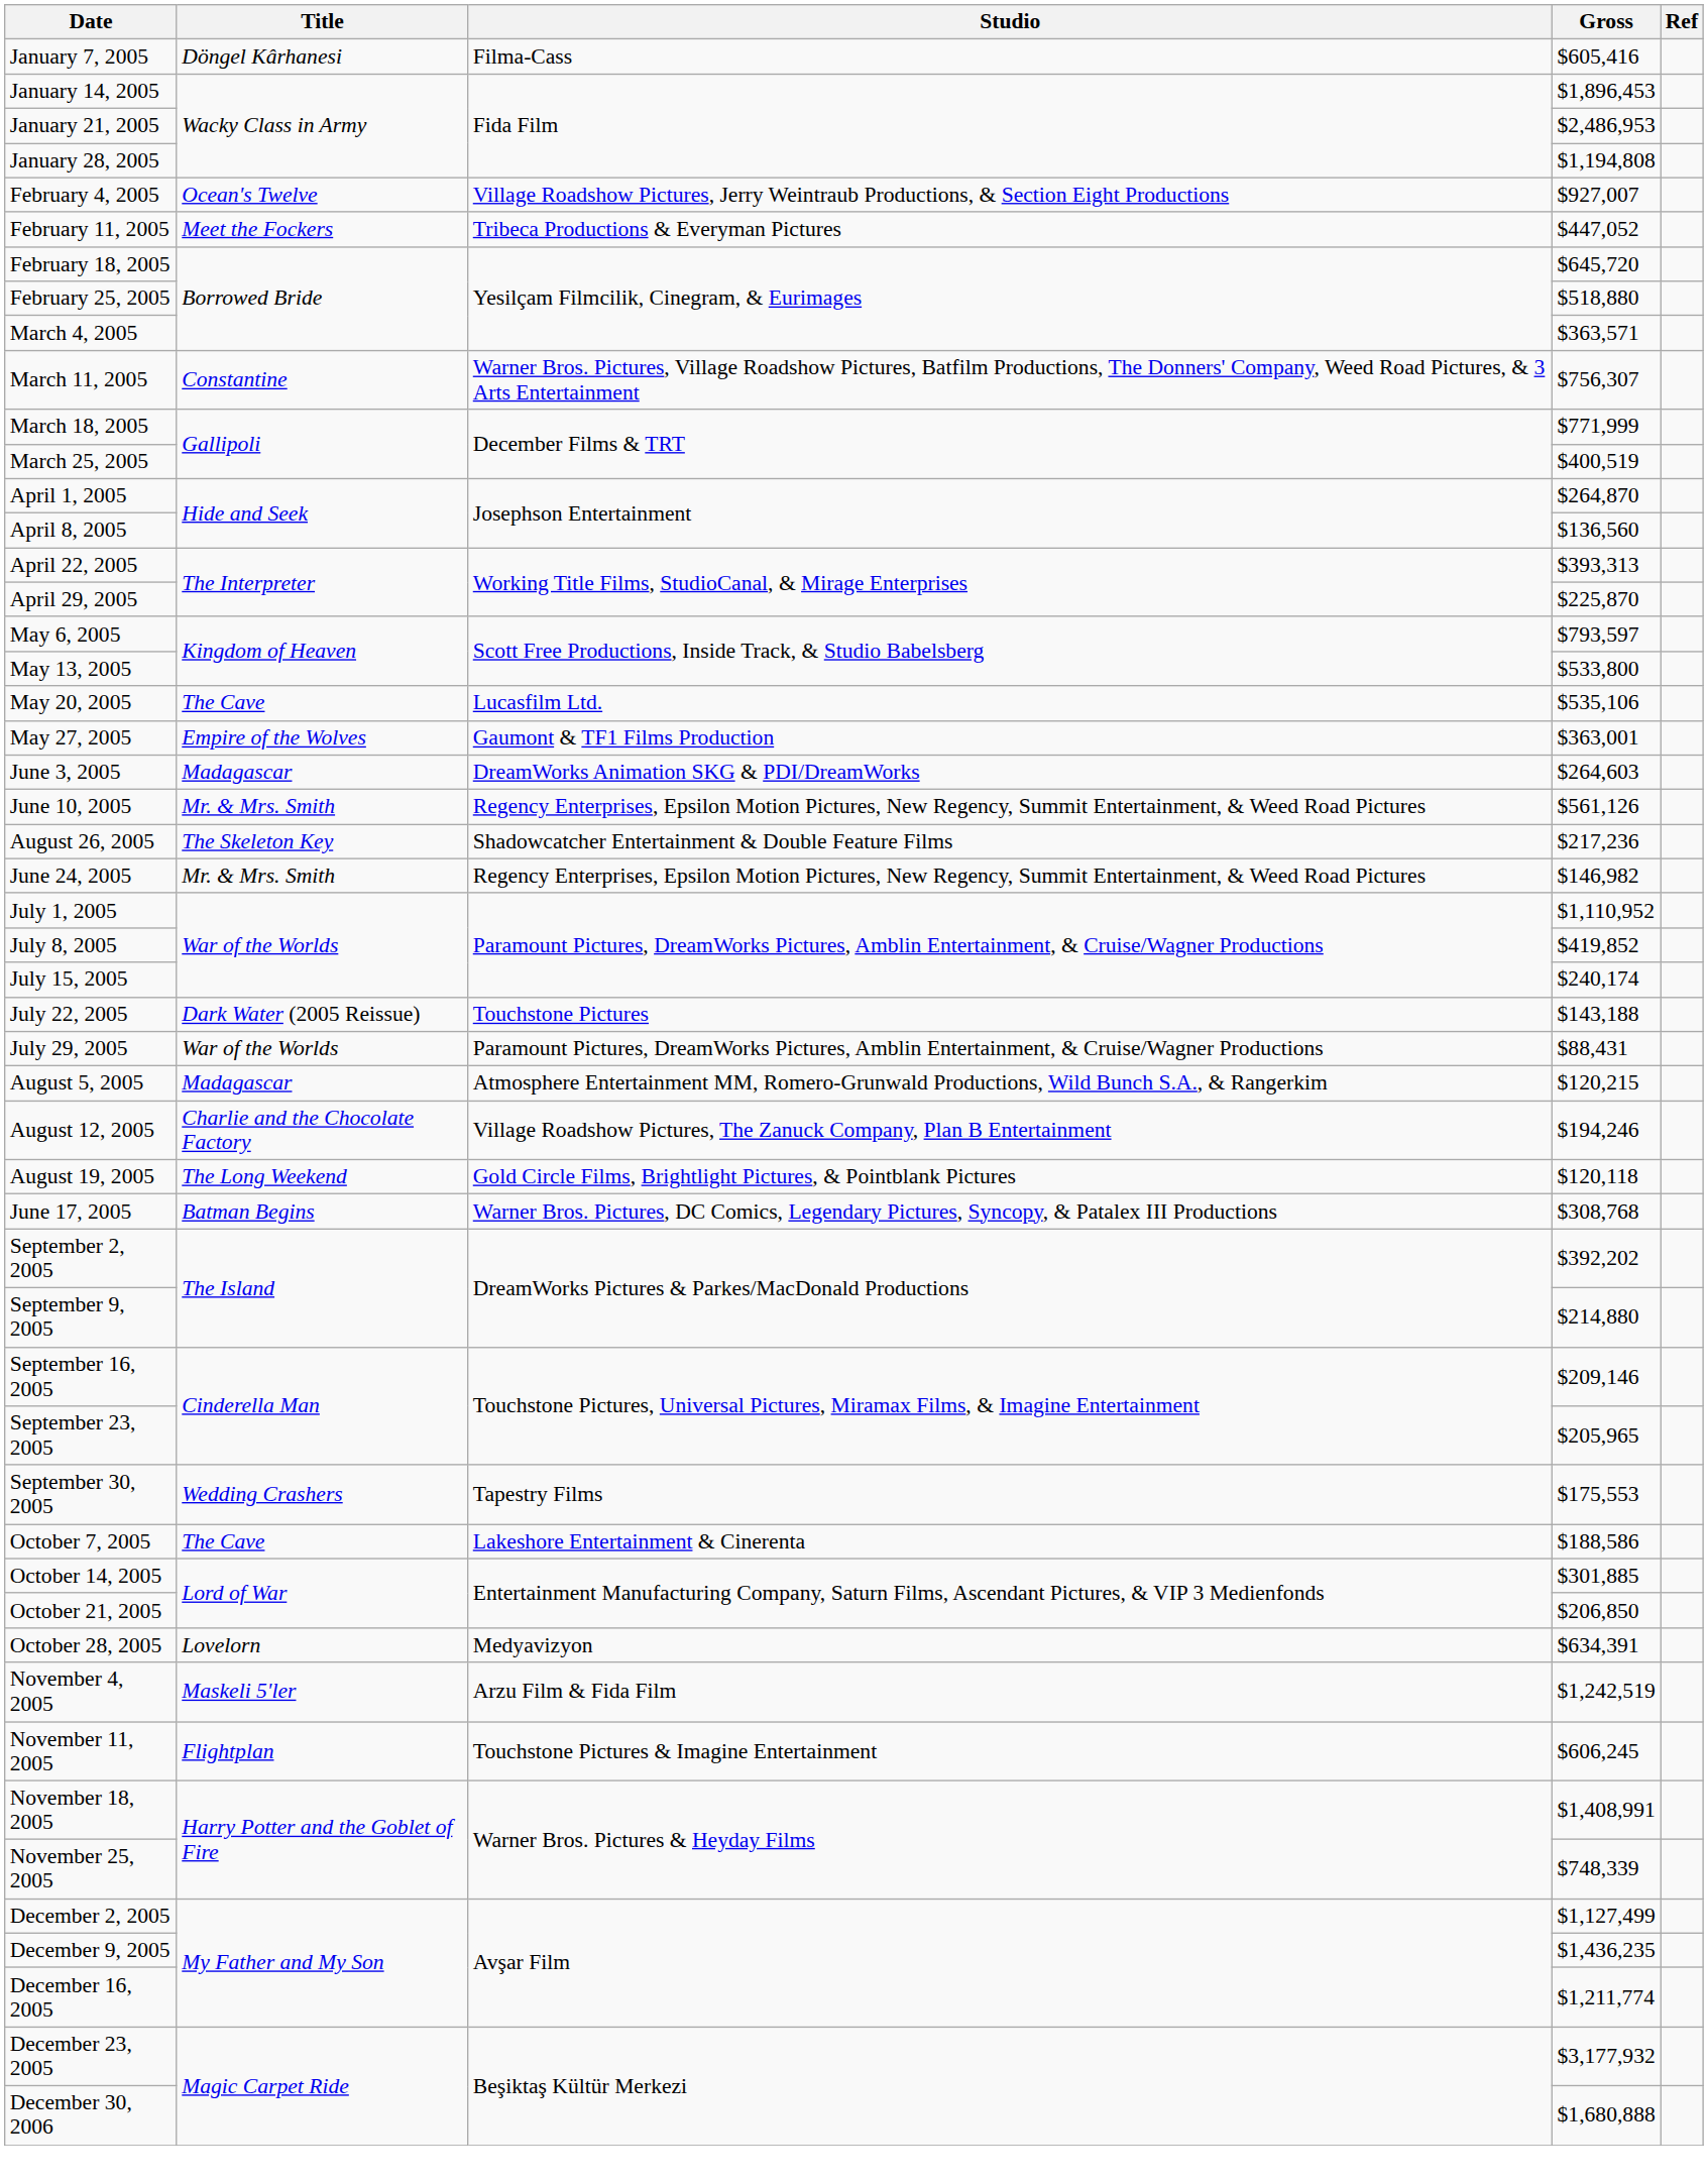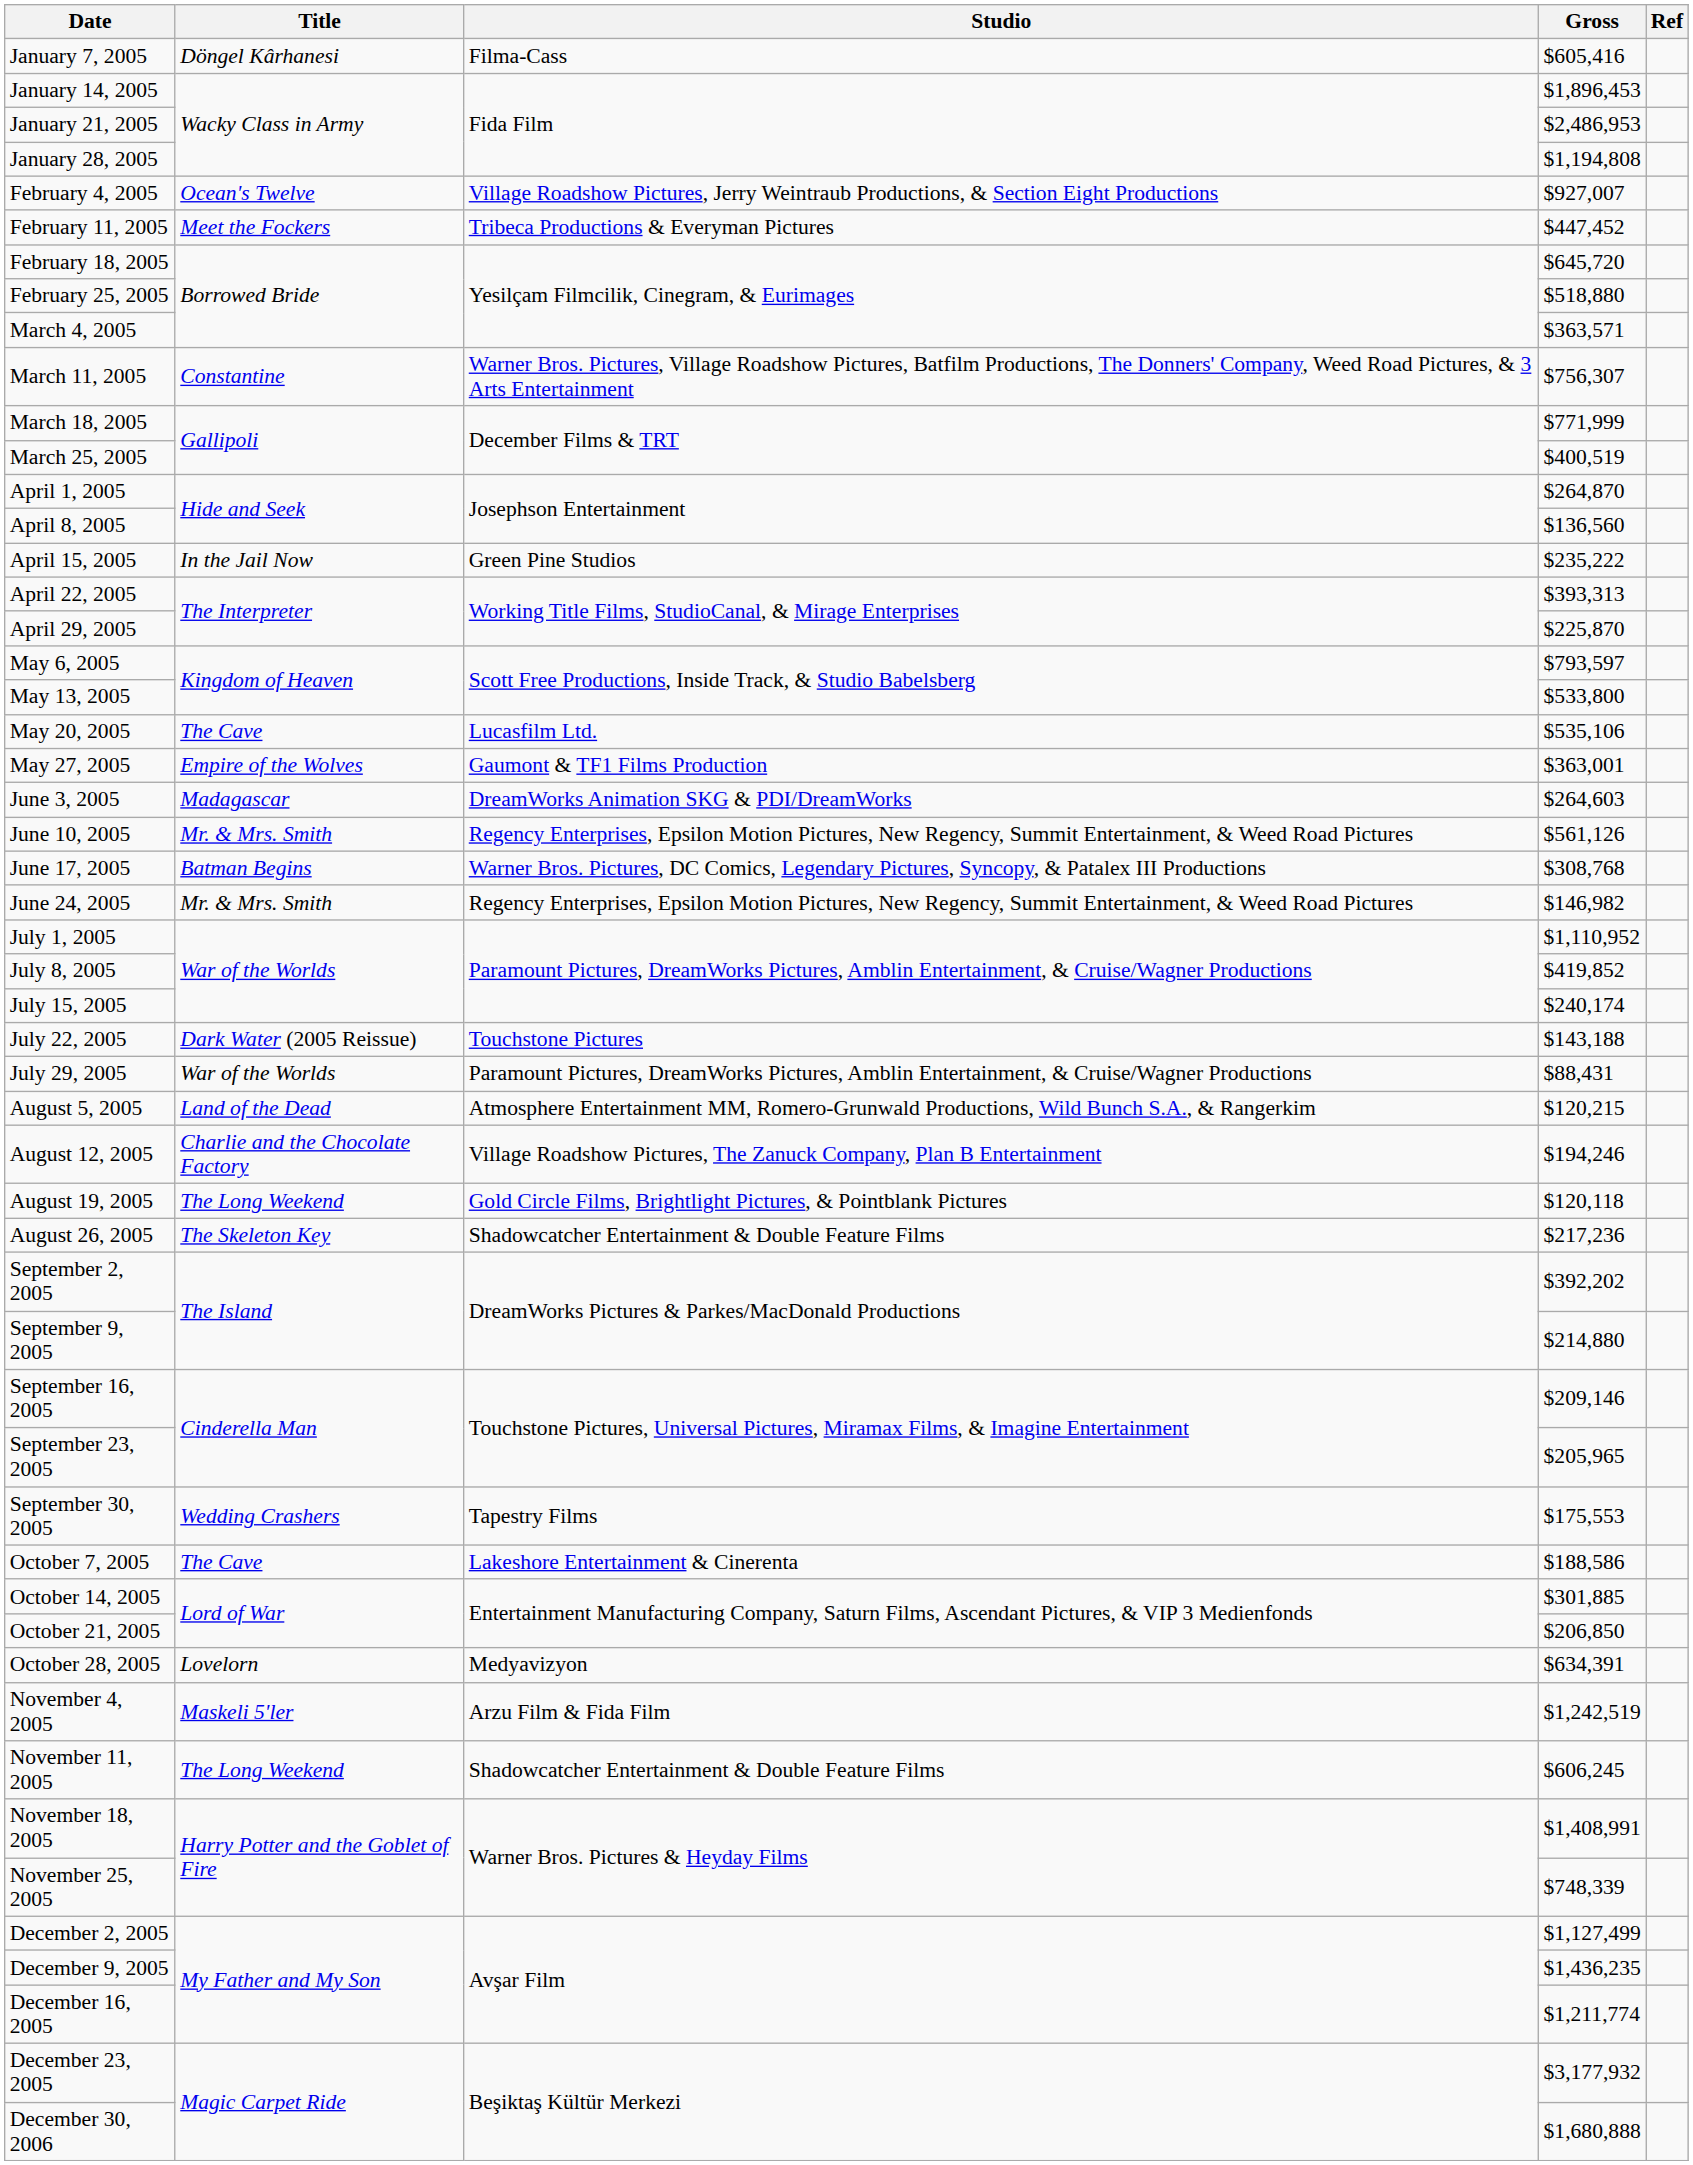February 11, 2005 | Gross: $447,052 -> $447,452
+ row: April 15, 2005 | In the Jail Now | Green Pine Studios | $235,222
rows swapped: June 17, 2005 <-> August 26, 2005
August 5, 2005 | Title: Madagascar -> Land of the Dead
November 11, 2005 | Title: Flightplan -> The Long Weekend
November 11, 2005 | Studio: Touchstone Pictures & Imagine Entertainment -> Shadowcatcher Entertainment & Double Feature Films
